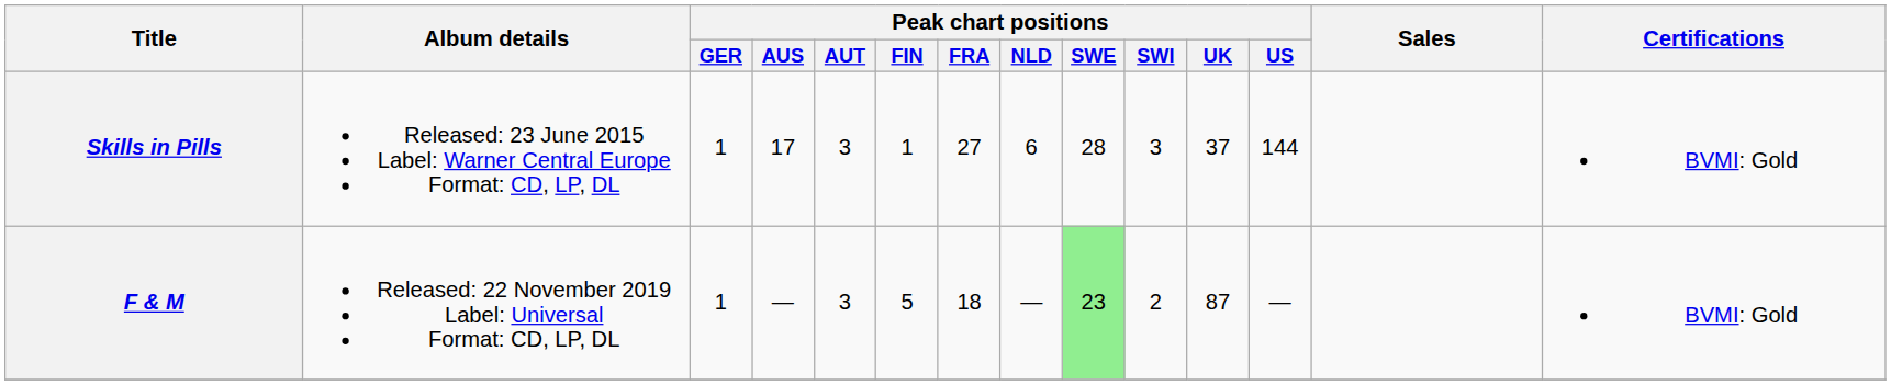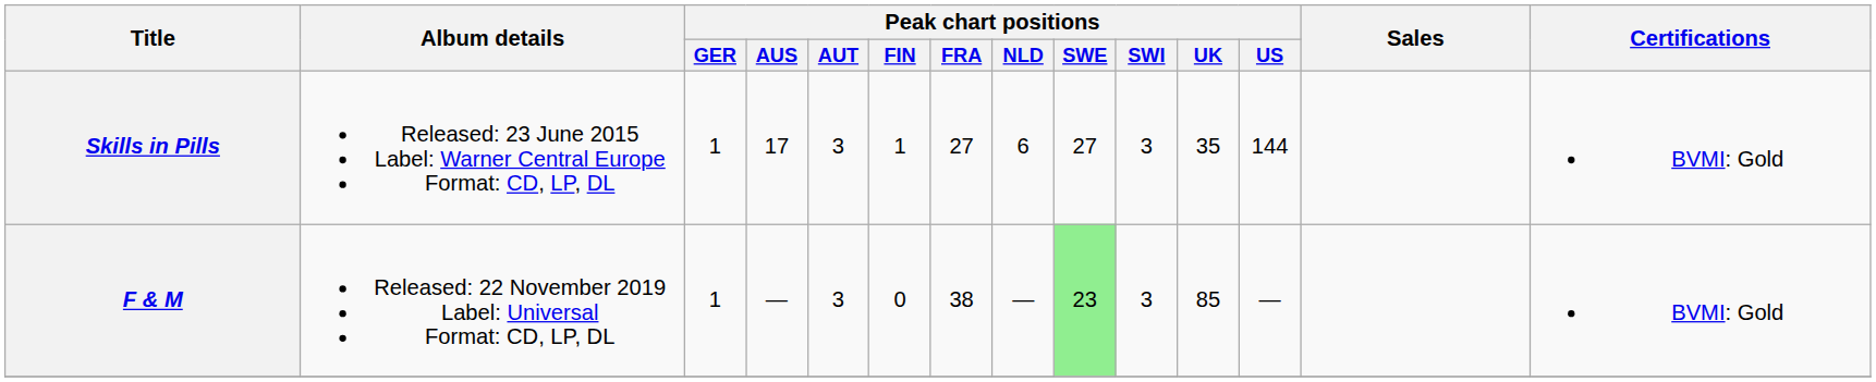Skills in Pills | Peak chart positions / SWE: 28 -> 27
Skills in Pills | Peak chart positions / UK: 37 -> 35
F & M | Peak chart positions / FIN: 5 -> 0
F & M | Peak chart positions / FRA: 18 -> 38
F & M | Peak chart positions / SWI: 2 -> 3
F & M | Peak chart positions / UK: 87 -> 85
